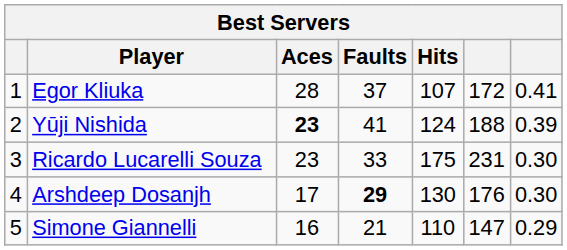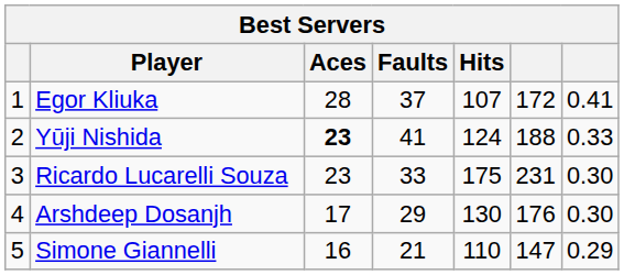Yūji Nishida | column 7: 0.39 -> 0.33
Arshdeep Dosanjh | Faults: bold -> normal
